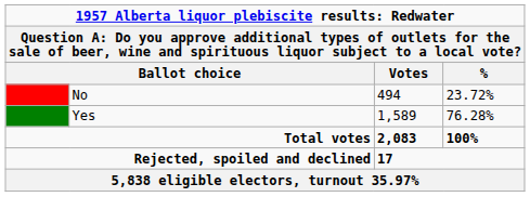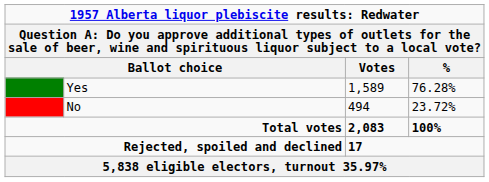rows swapped: Yes <-> No
